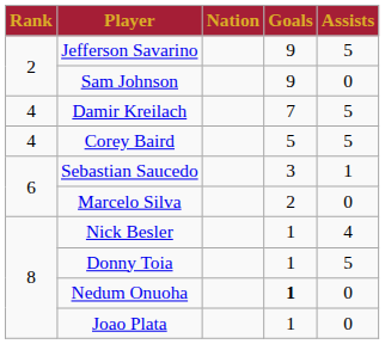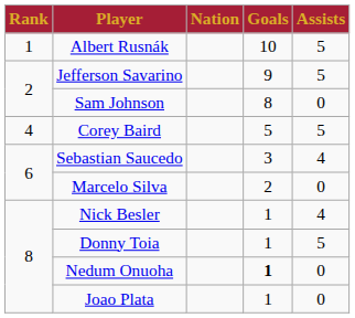+ row: 1 | Albert Rusnák | 10 | 5
Sam Johnson | Goals: 9 -> 8
- row: 4 | Damir Kreilach | 7 | 5
Sebastian Saucedo | Assists: 1 -> 4
